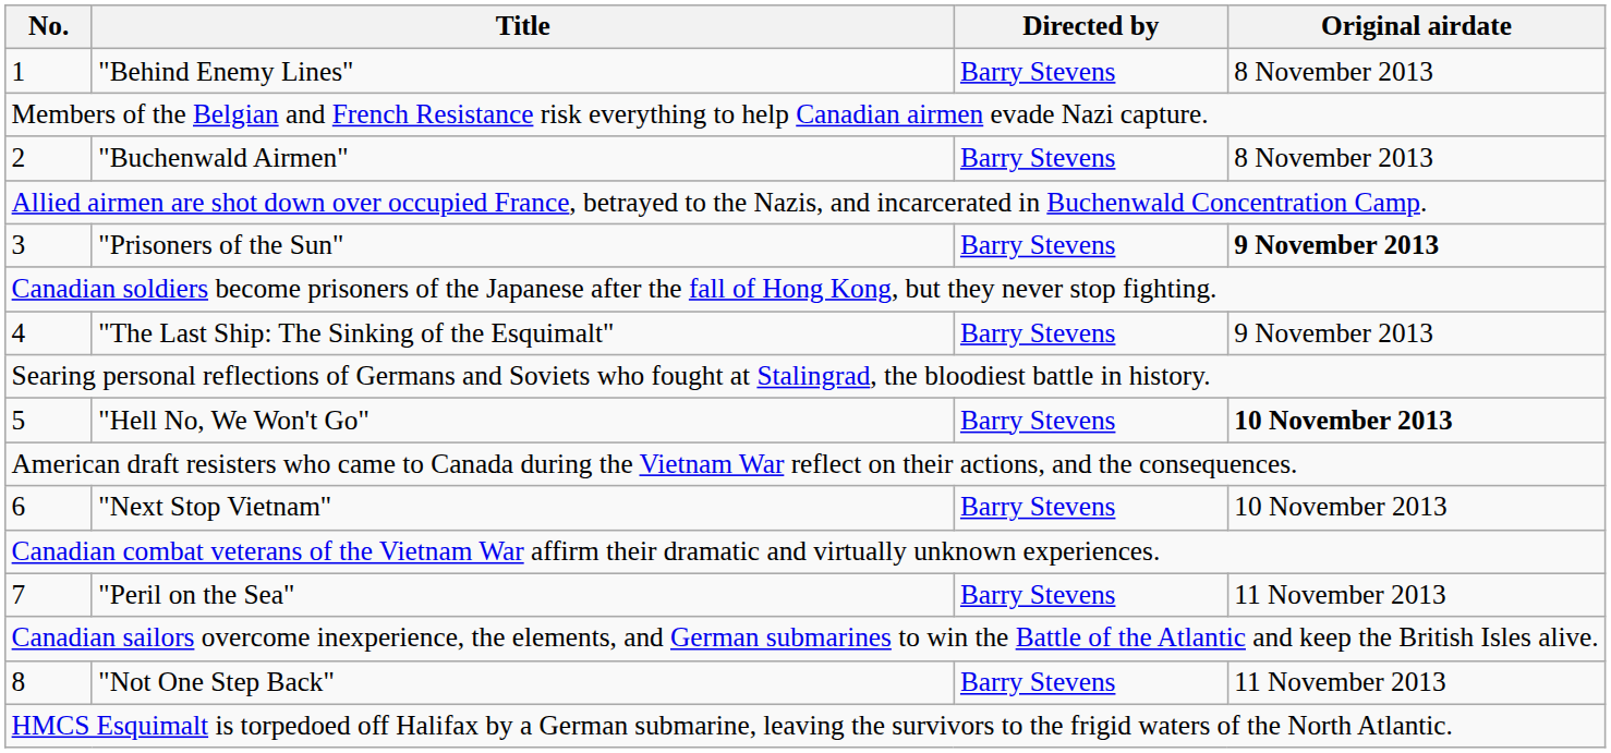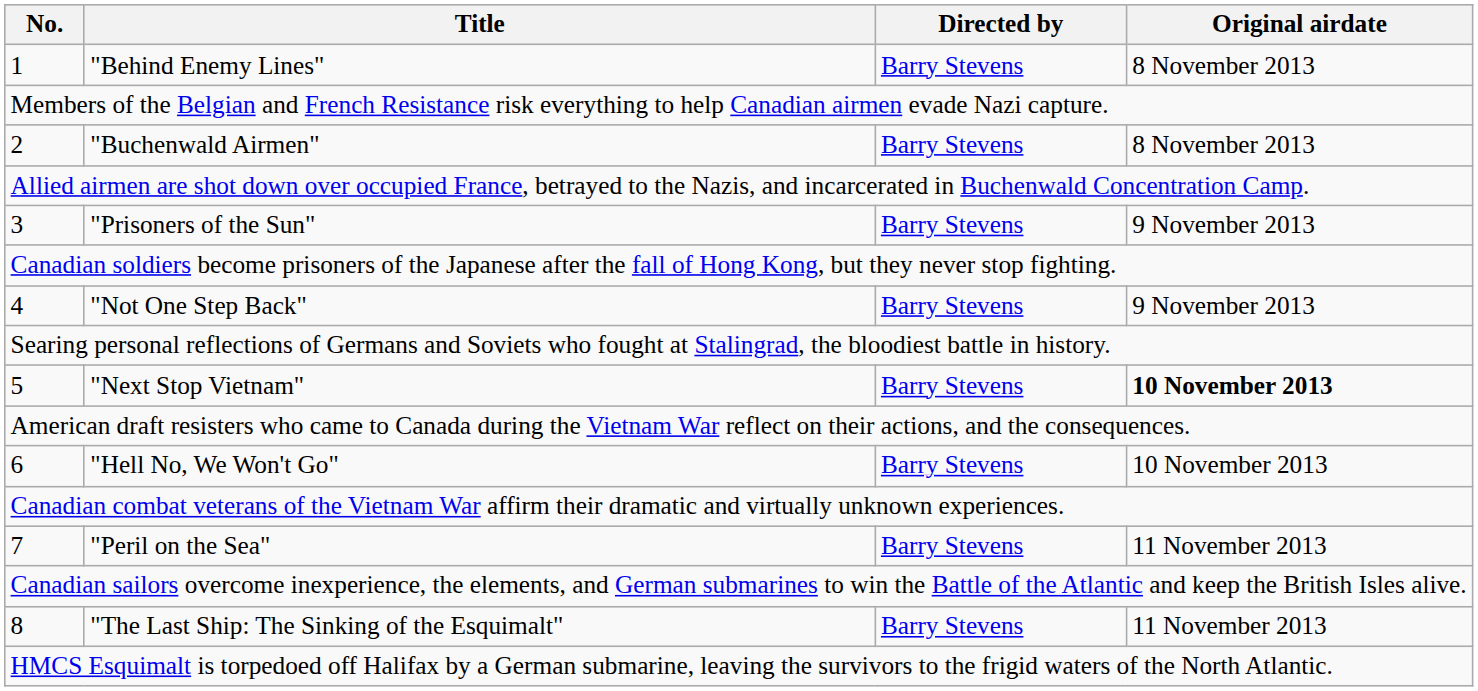3 | Original airdate: bold -> normal
4 | Title: "The Last Ship: The Sinking of the Esquimalt" -> "Not One Step Back"
5 | Title: "Hell No, We Won't Go" -> "Next Stop Vietnam"
6 | Title: "Next Stop Vietnam" -> "Hell No, We Won't Go"
8 | Title: "Not One Step Back" -> "The Last Ship: The Sinking of the Esquimalt"
